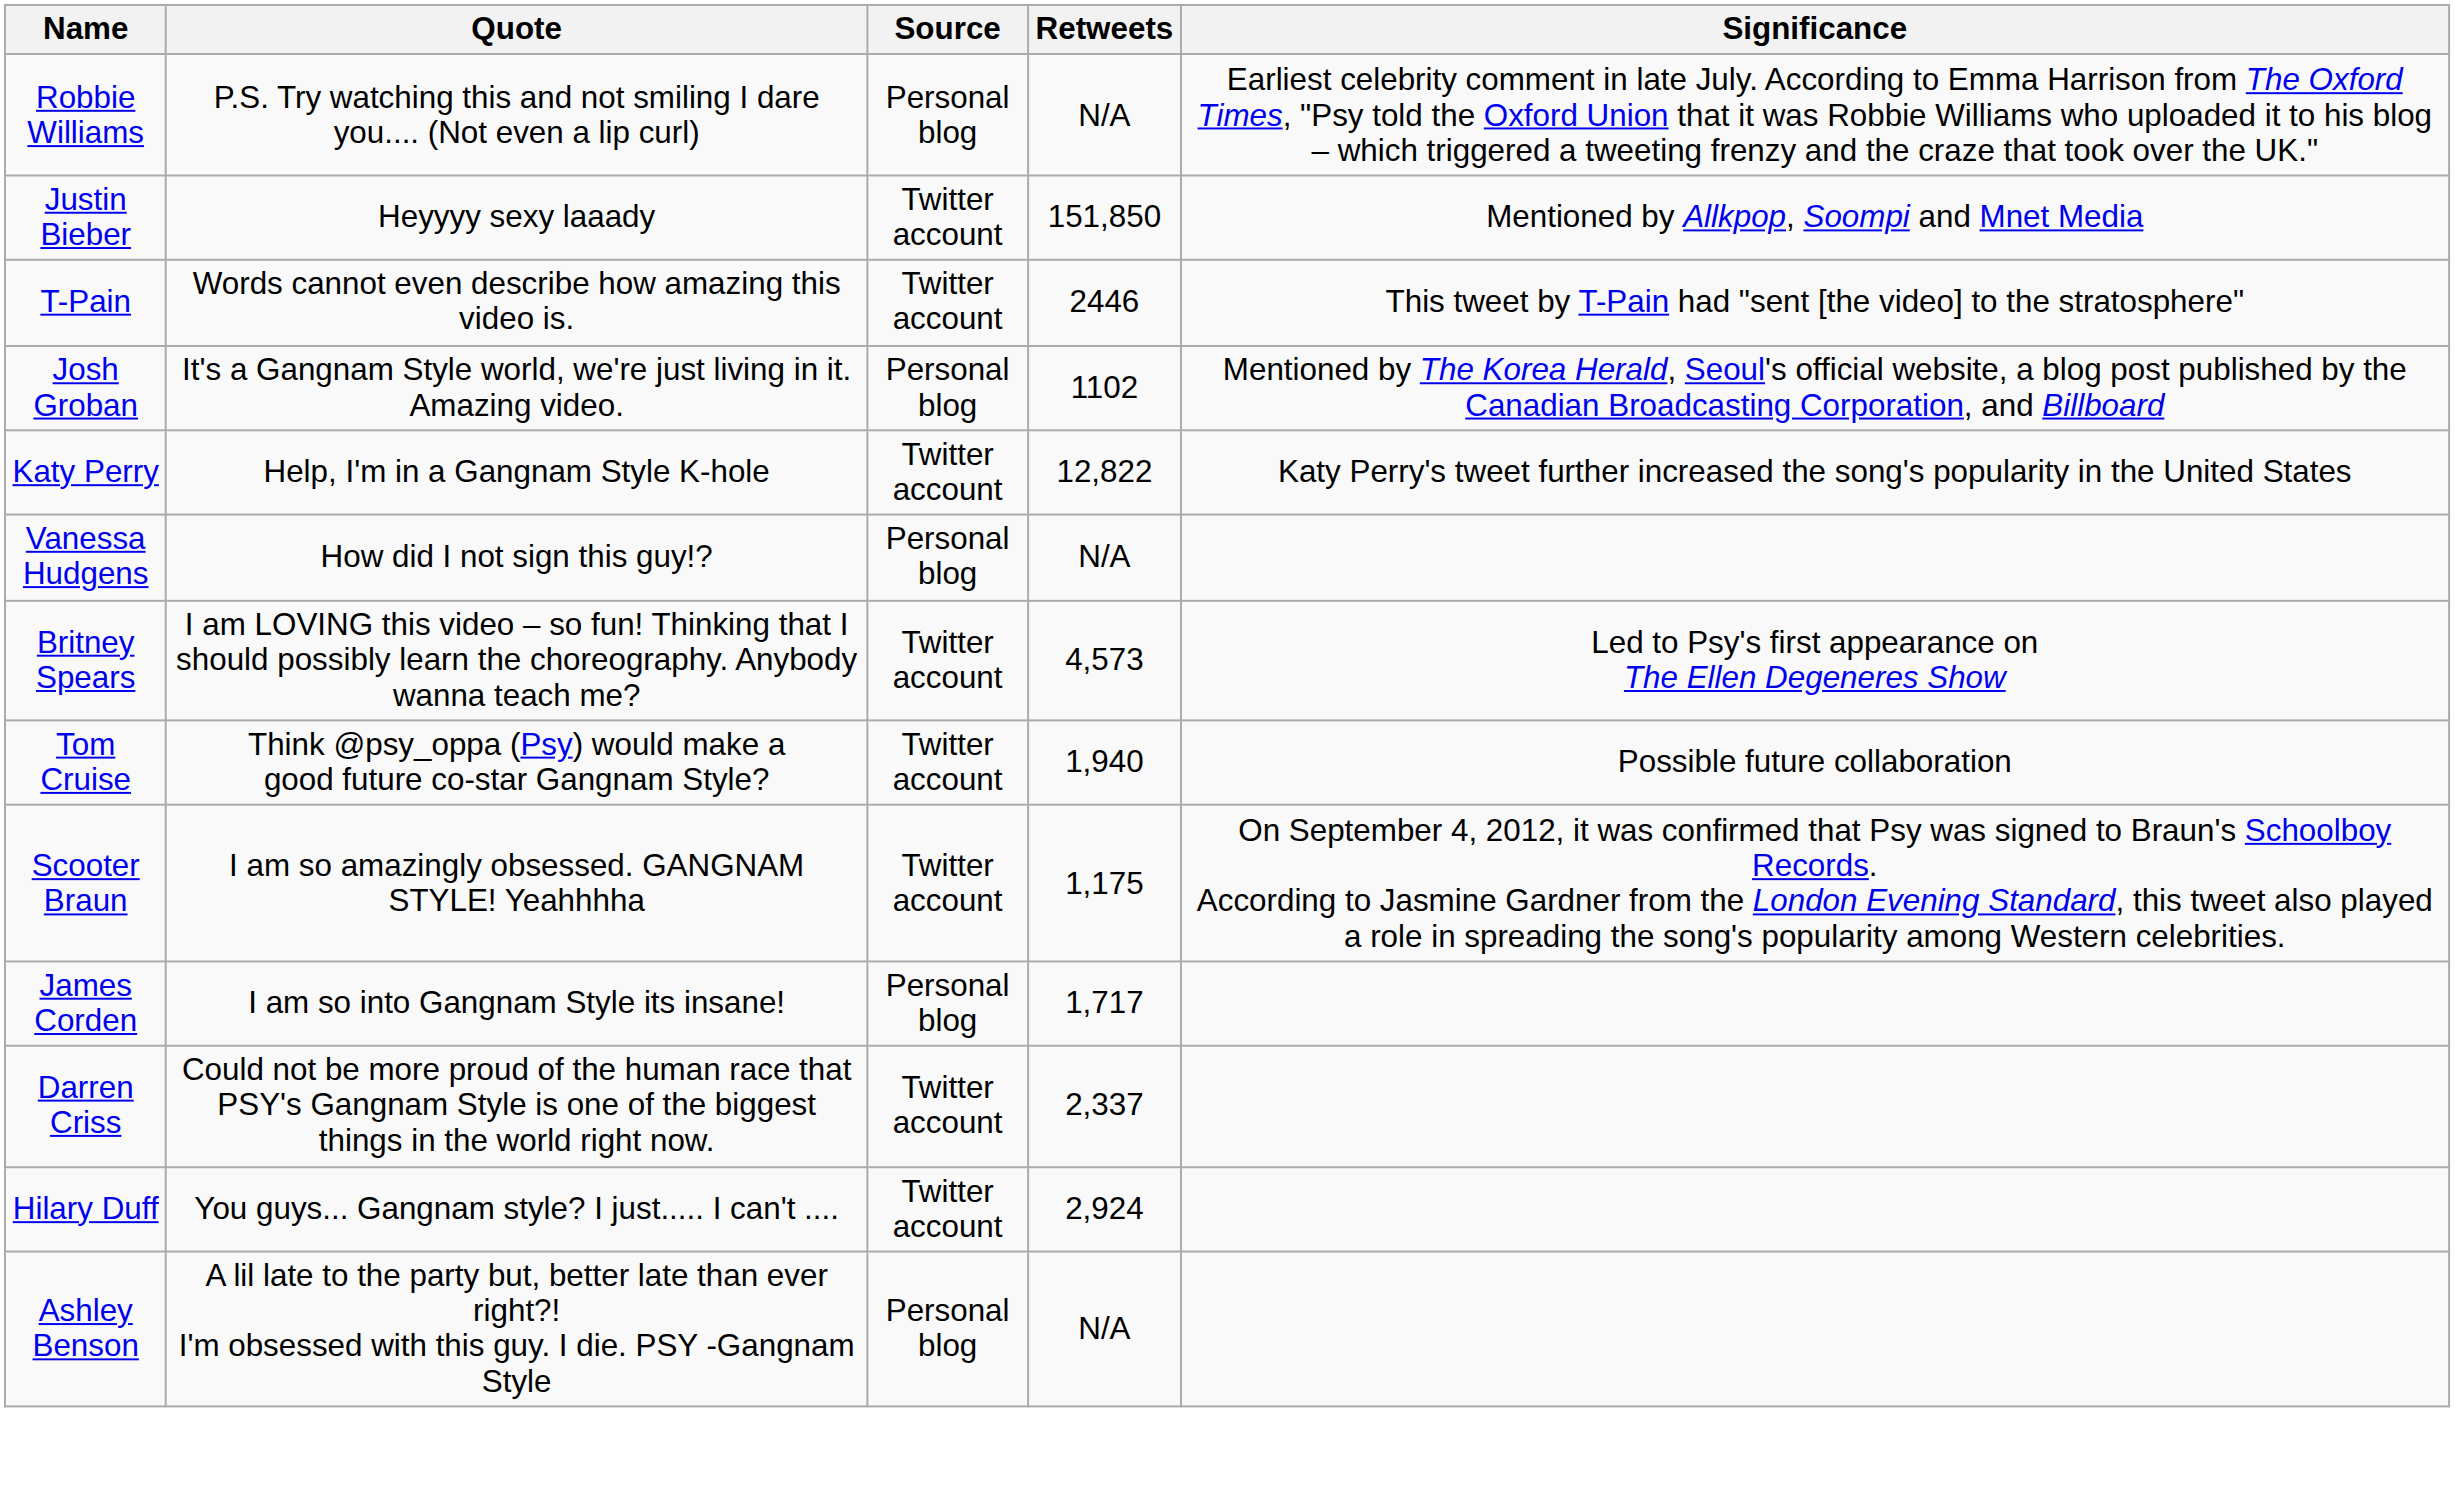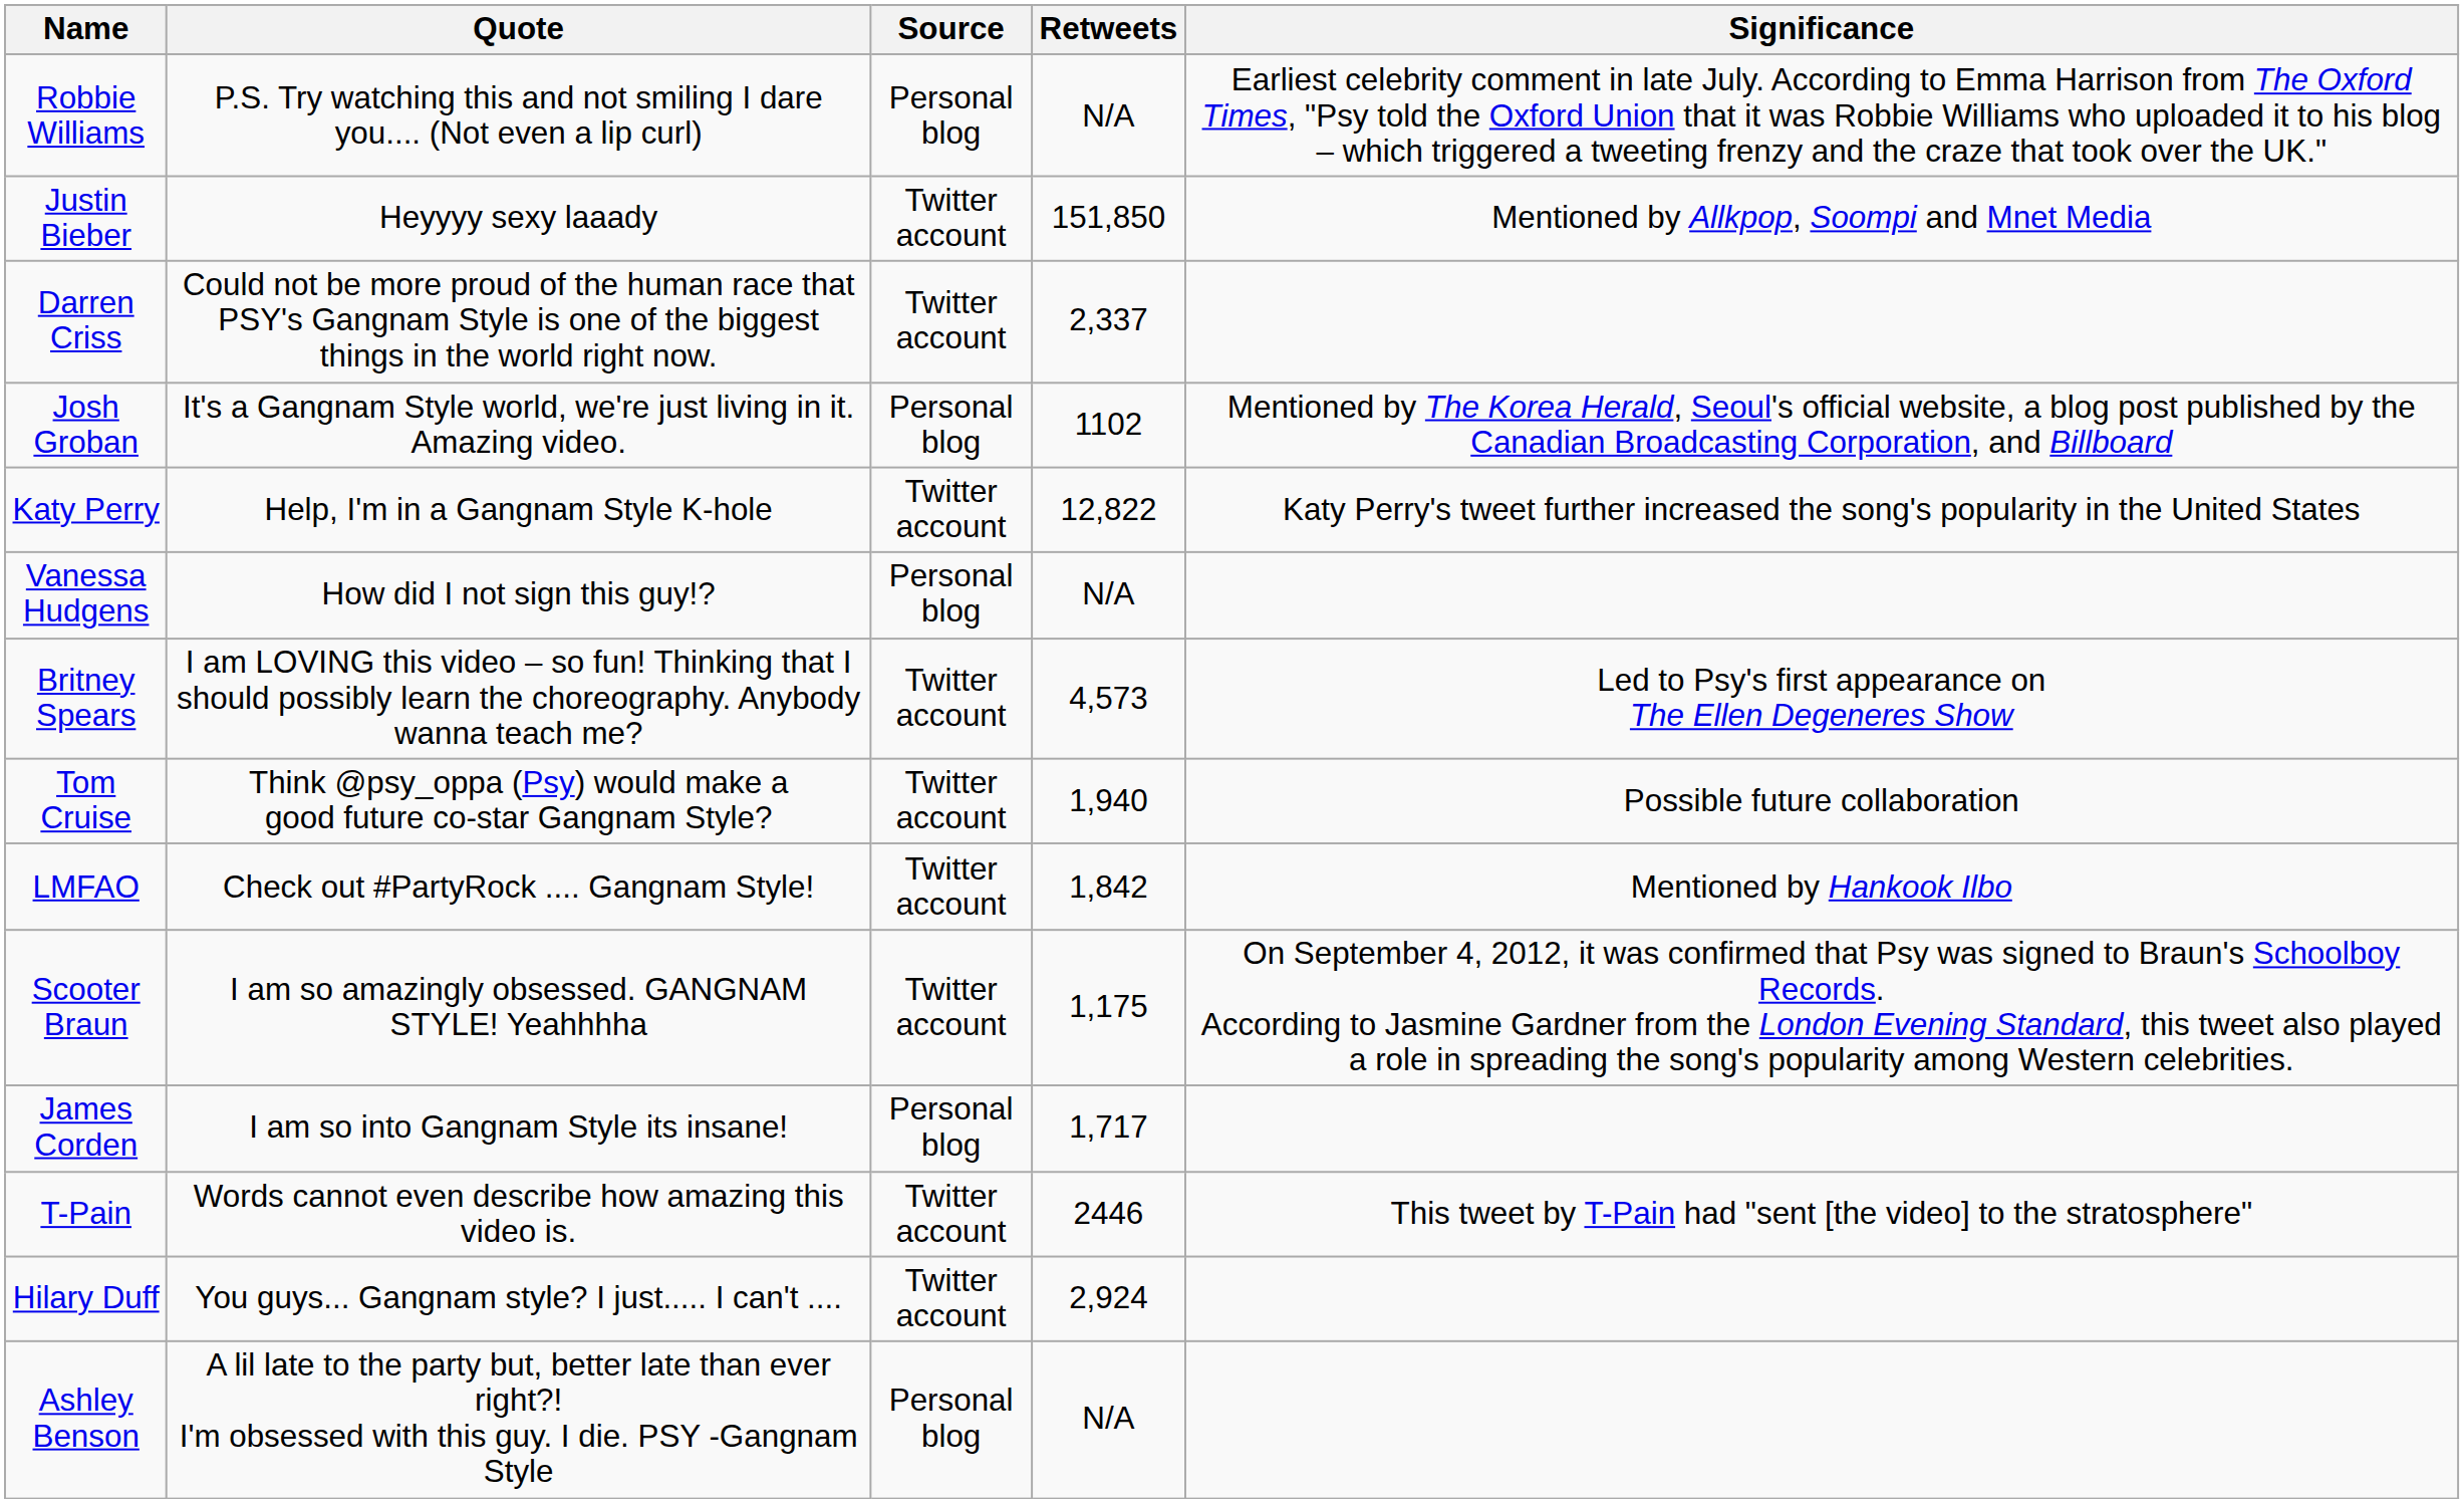rows swapped: T-Pain <-> Darren Criss
+ row: LMFAO | Check out #PartyRock .... Gangnam Style! | Twitter account | 1,842 | Mentioned by Hankook Ilbo
